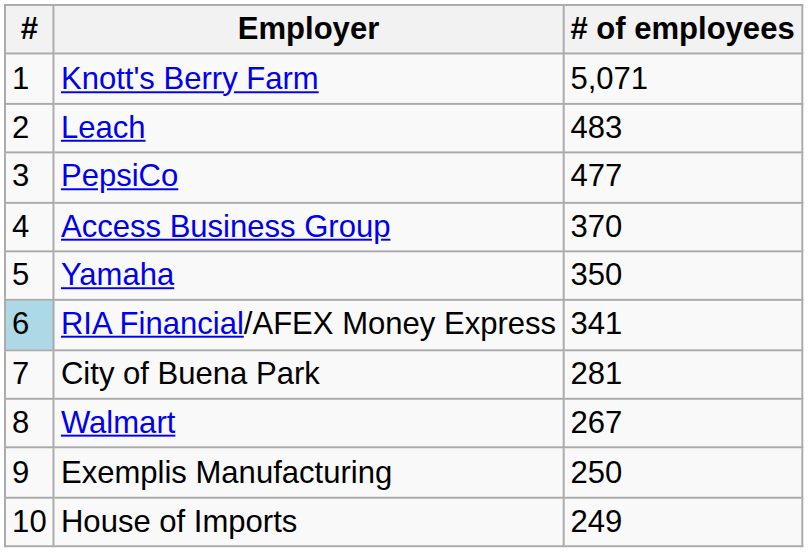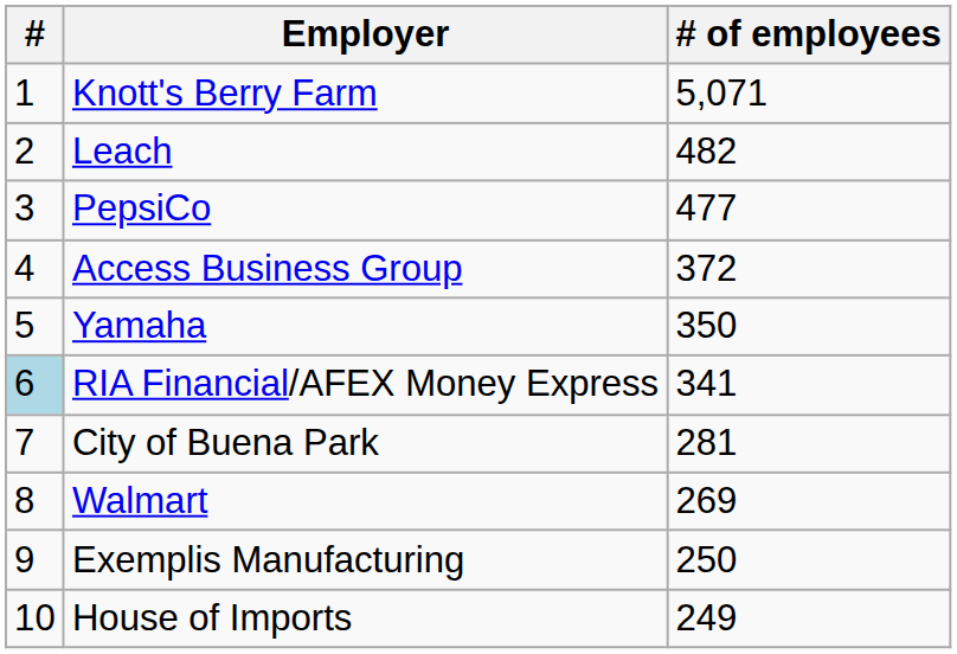Leach | # of employees: 483 -> 482
Access Business Group | # of employees: 370 -> 372
Walmart | # of employees: 267 -> 269
